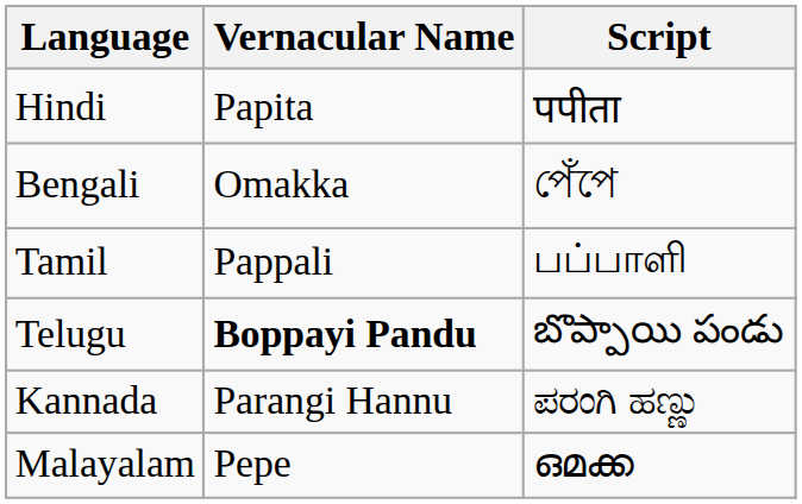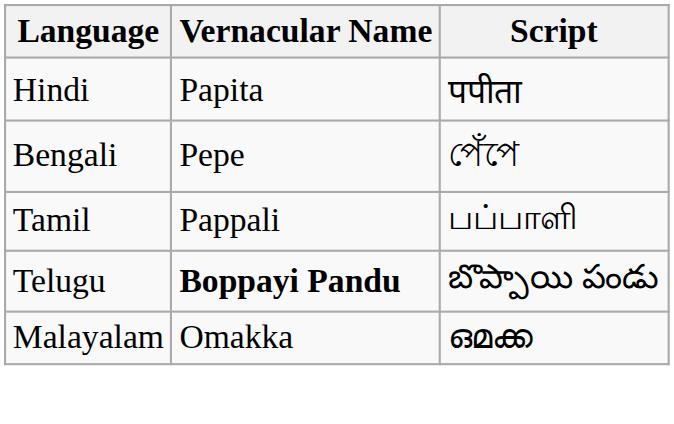Bengali | Vernacular Name: Omakka -> Pepe
- row: Kannada | Parangi Hannu | ಪರಂಗಿ ಹಣ್ಣು
Malayalam | Vernacular Name: Pepe -> Omakka
